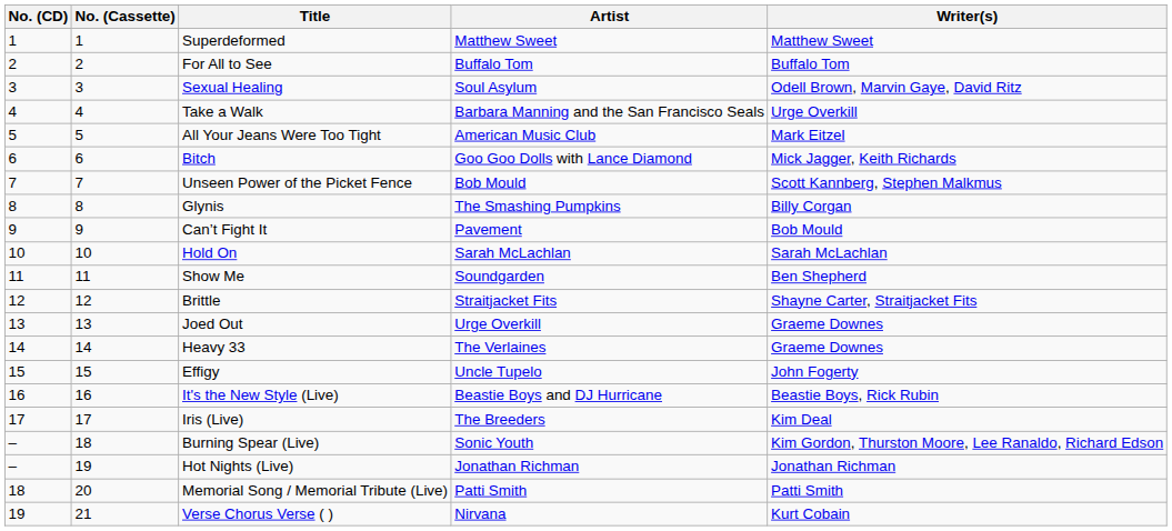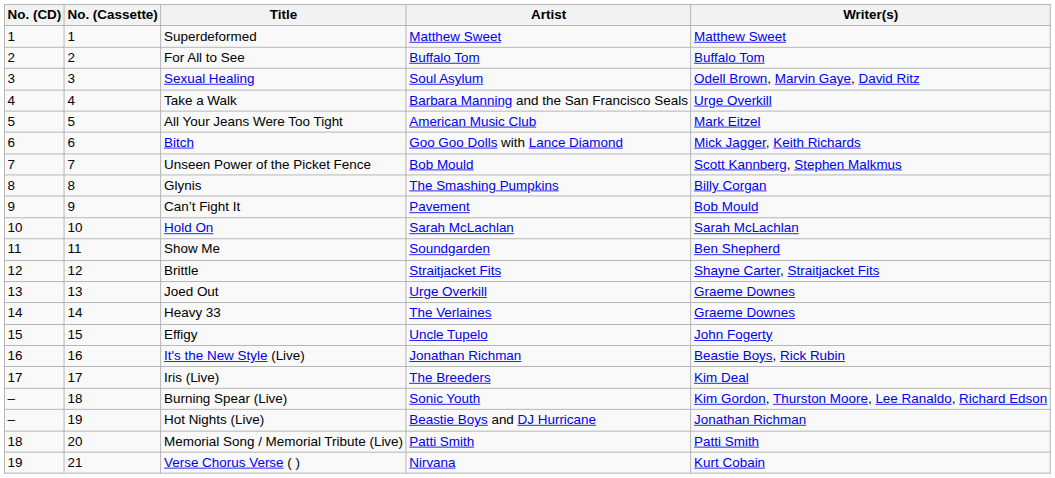It's the New Style (Live) | Artist: Beastie Boys and DJ Hurricane -> Jonathan Richman
Hot Nights (Live) | Artist: Jonathan Richman -> Beastie Boys and DJ Hurricane
